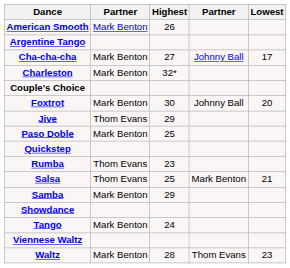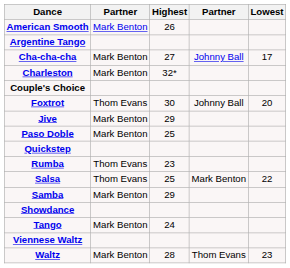Foxtrot | column 2: Mark Benton -> Thom Evans
Jive | column 2: Thom Evans -> Mark Benton
Salsa | Lowest: 21 -> 22
